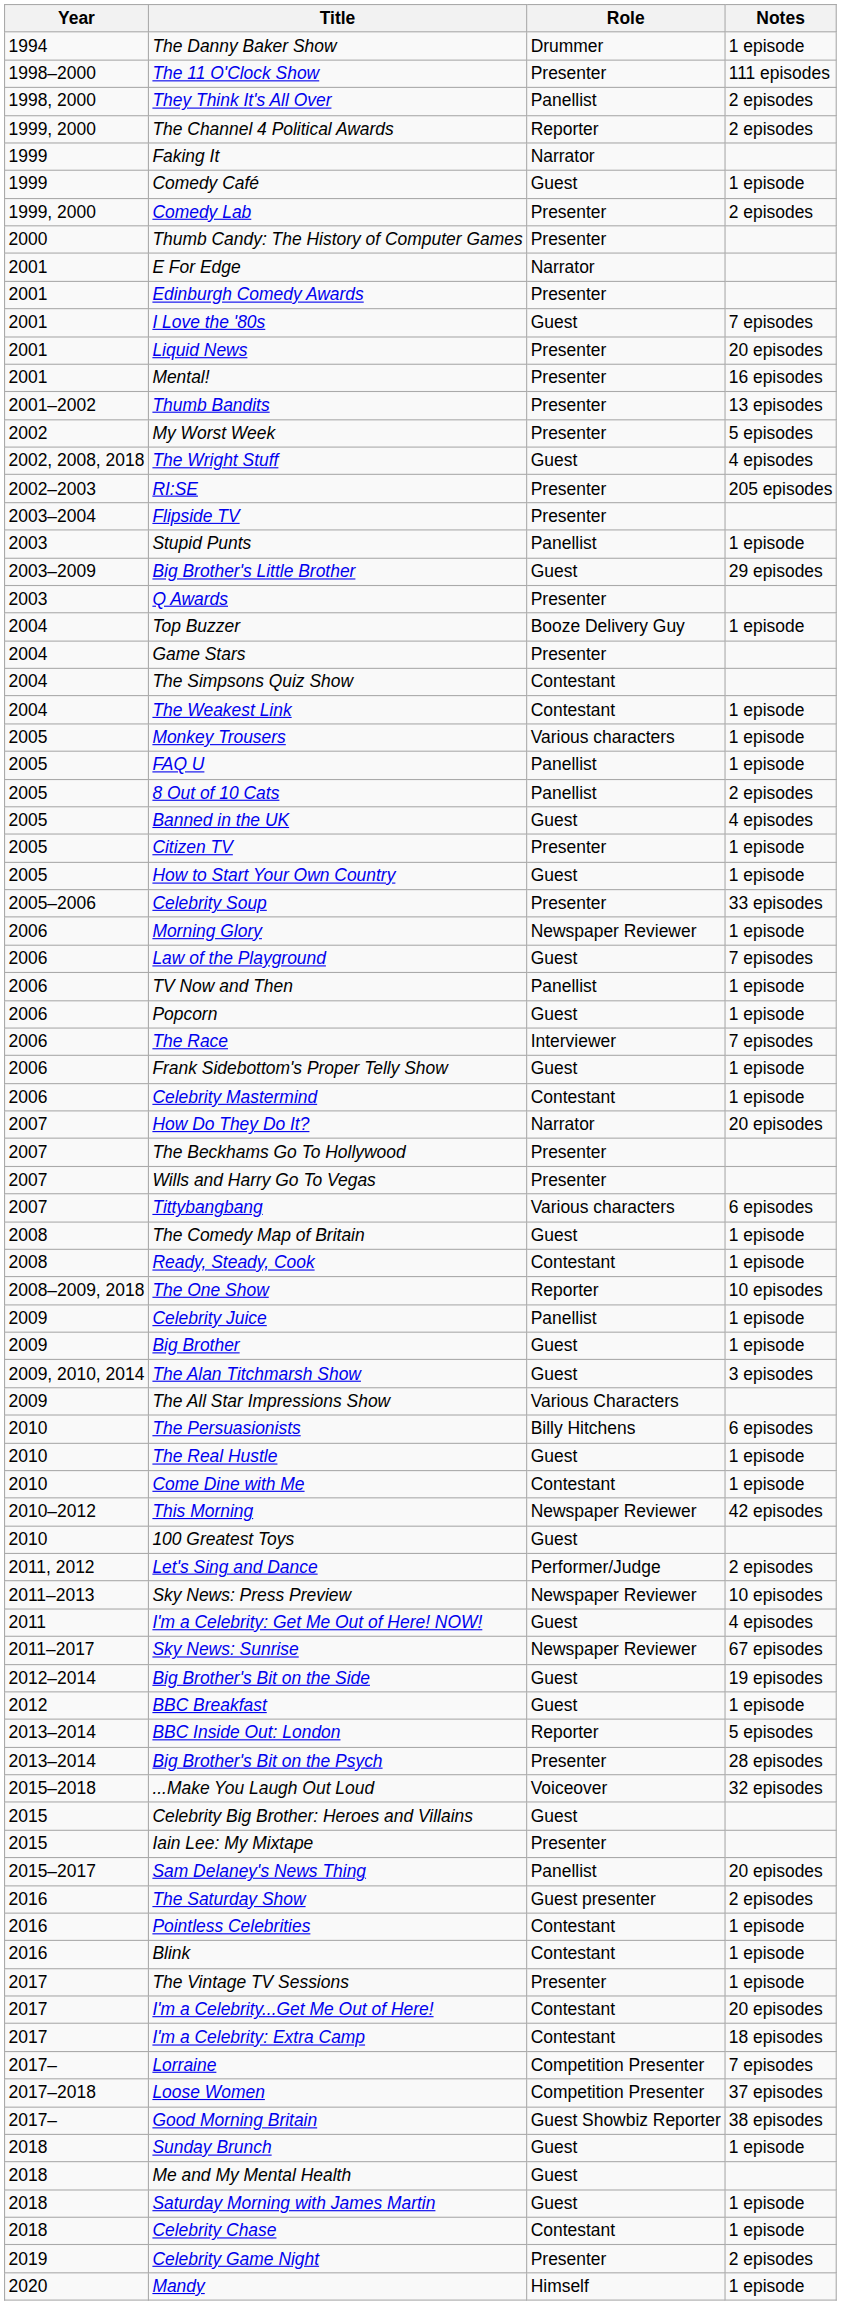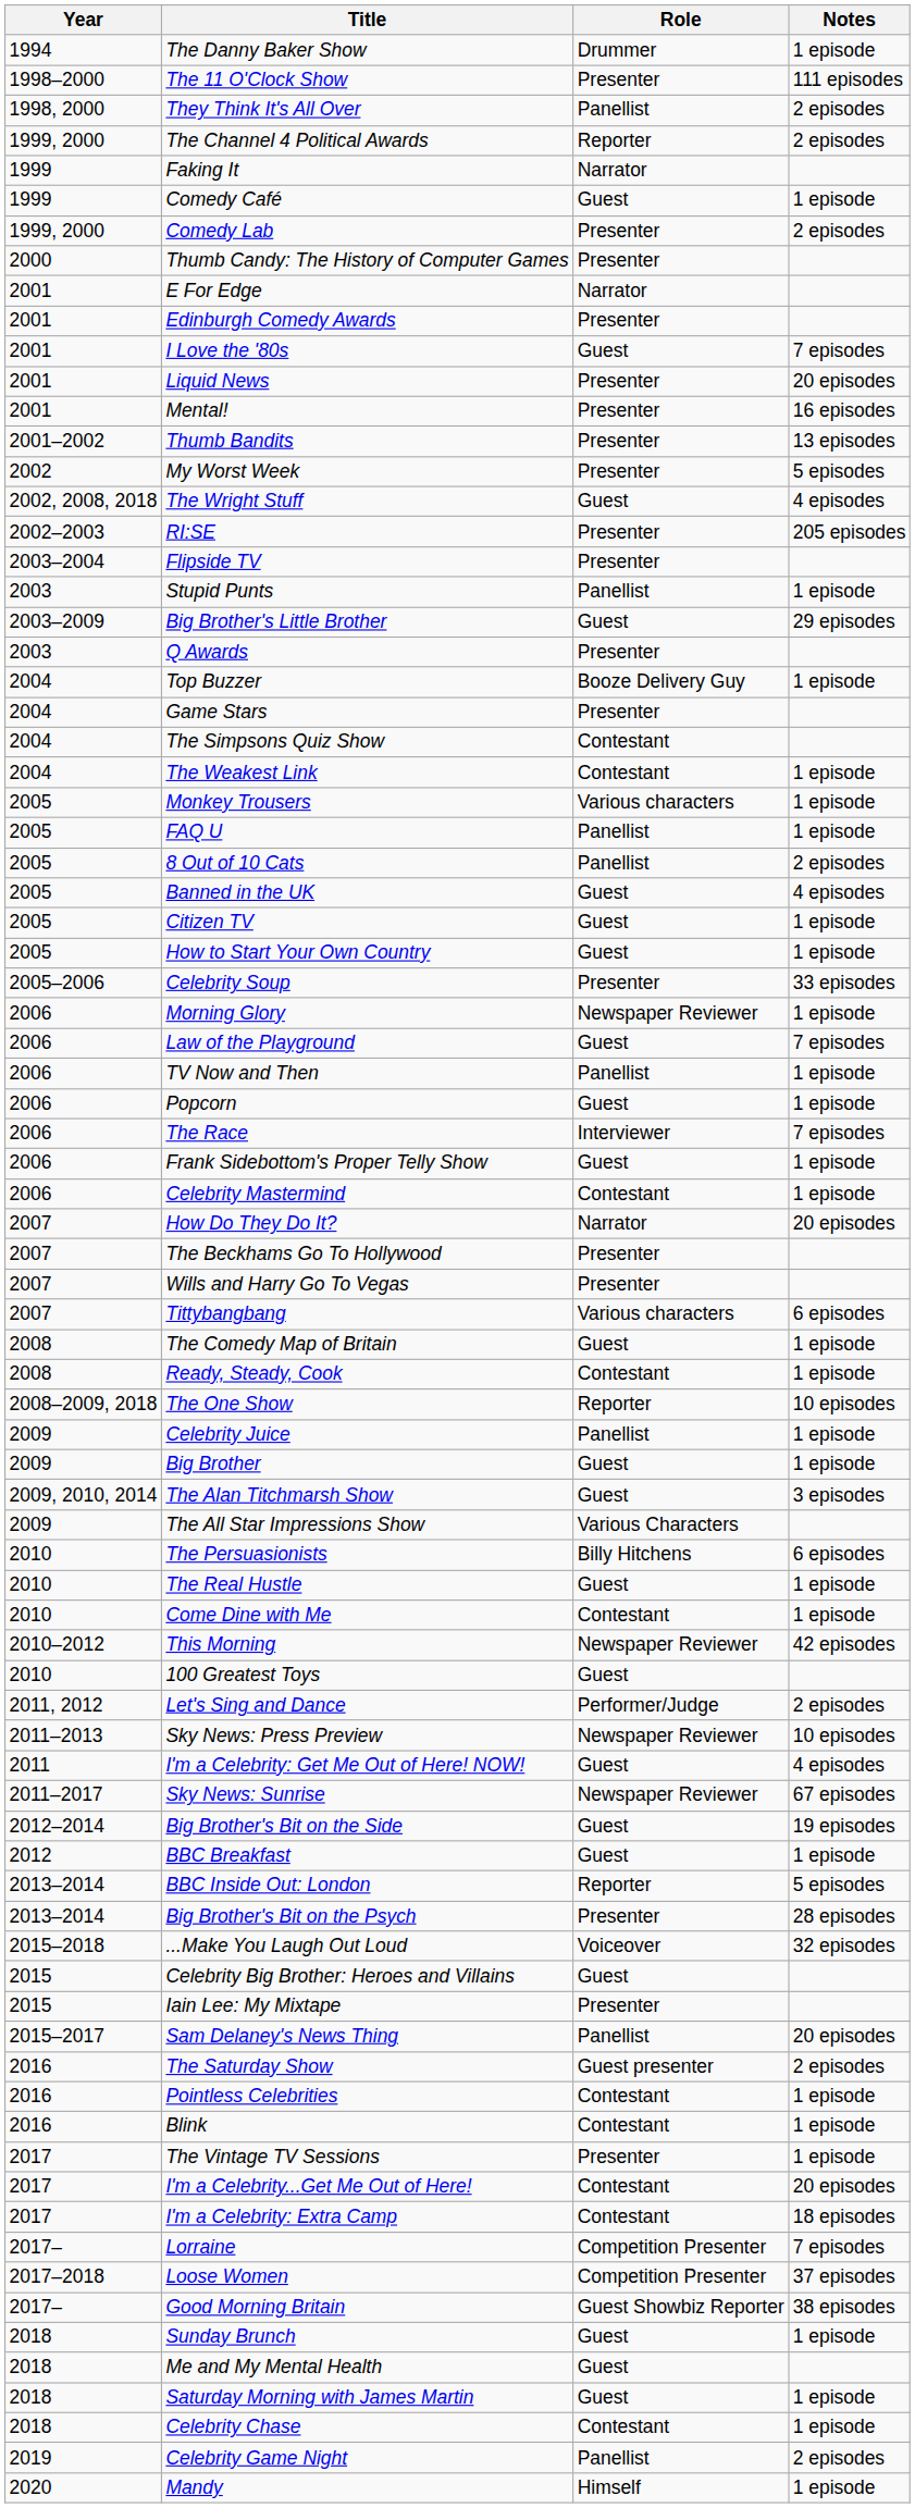Citizen TV | Role: Presenter -> Guest
Celebrity Game Night | Role: Presenter -> Panellist
